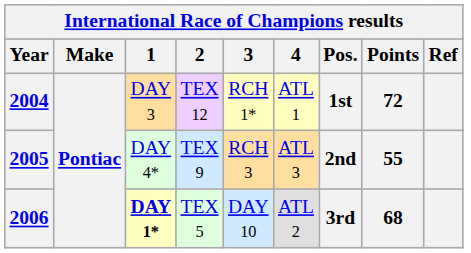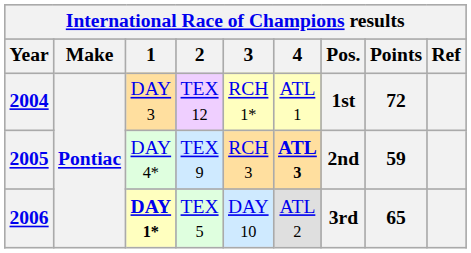2005 | 4: normal -> bold
2005 | Points: 55 -> 59
2006 | Points: 68 -> 65
